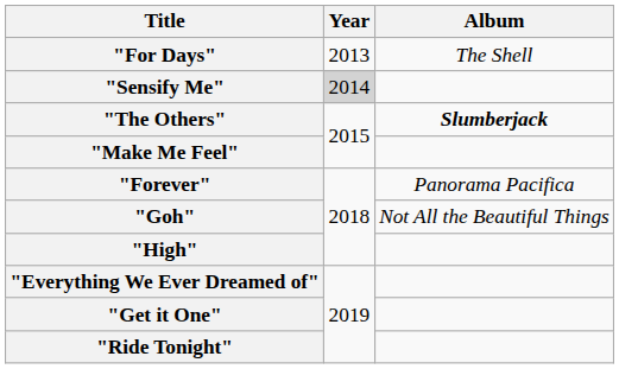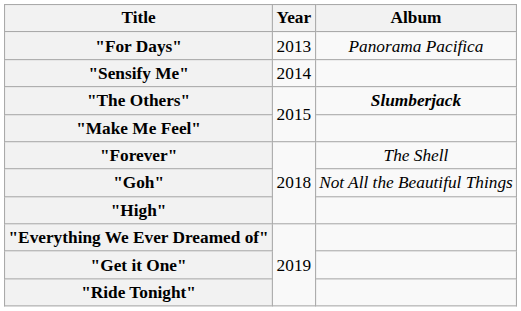"For Days" | Album: The Shell -> Panorama Pacifica
"Sensify Me" | Year: lightgrey background -> no background
"Forever" | Album: Panorama Pacifica -> The Shell
